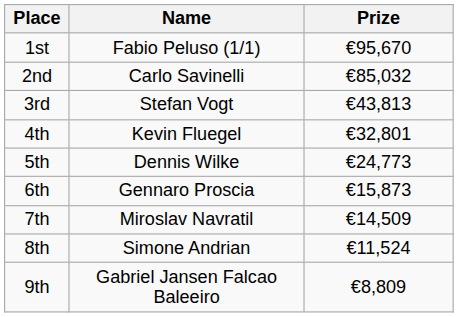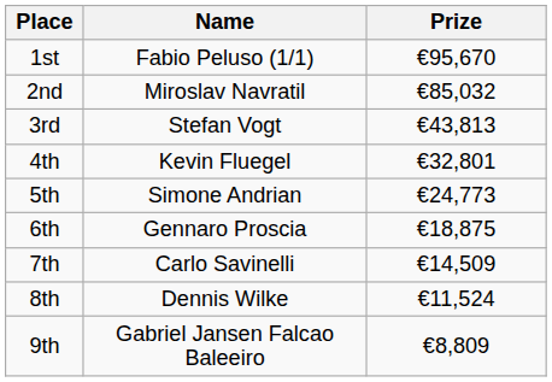2nd | Name: Carlo Savinelli -> Miroslav Navratil
5th | Name: Dennis Wilke -> Simone Andrian
6th | Prize: €15,873 -> €18,875
7th | Name: Miroslav Navratil -> Carlo Savinelli
8th | Name: Simone Andrian -> Dennis Wilke
